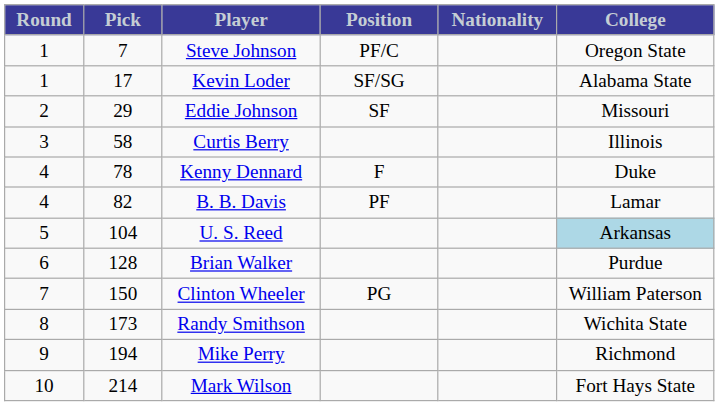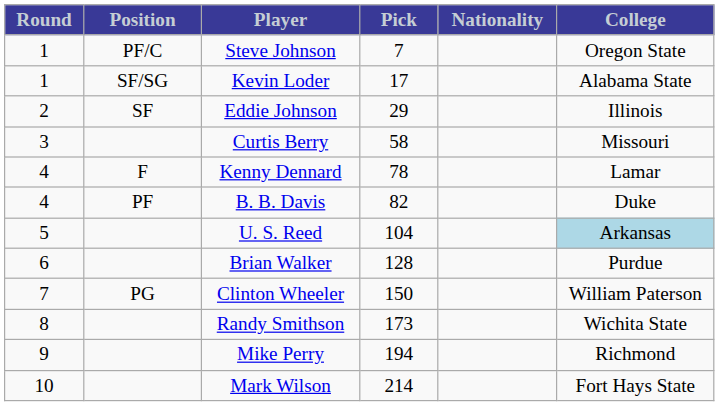columns swapped: Pick <-> Position
Eddie Johnson | College: Missouri -> Illinois
Curtis Berry | College: Illinois -> Missouri
Kenny Dennard | College: Duke -> Lamar
B. B. Davis | College: Lamar -> Duke
